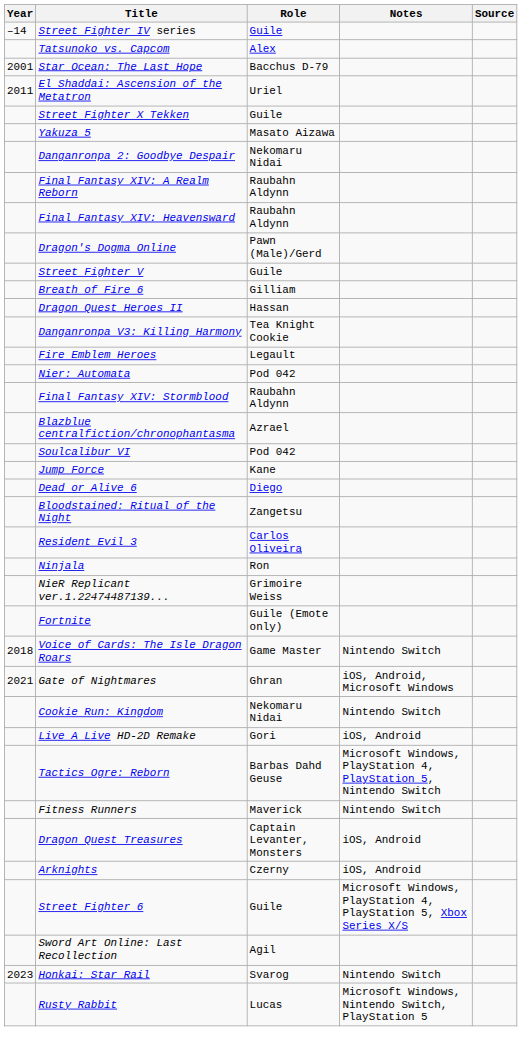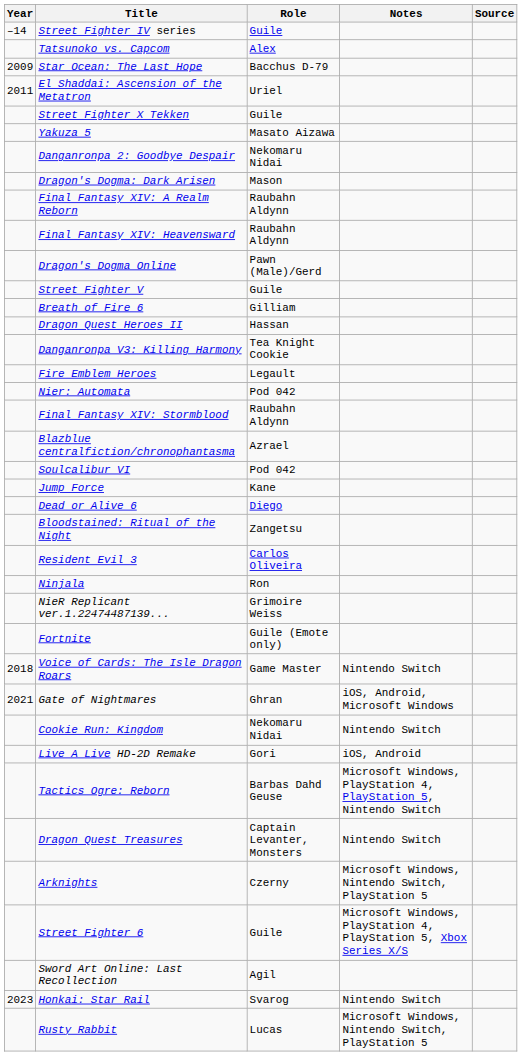Star Ocean: The Last Hope | Year: 2001 -> 2009
+ row: Dragon's Dogma: Dark Arisen | Mason
- row: Fitness Runners | Maverick | Nintendo Switch
Dragon Quest Treasures | Notes: iOS, Android -> Nintendo Switch
Arknights | Notes: iOS, Android -> Microsoft Windows, Nintendo Switch, PlayStation 5
